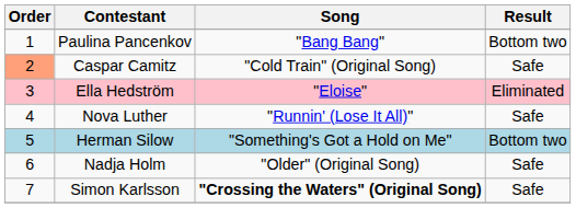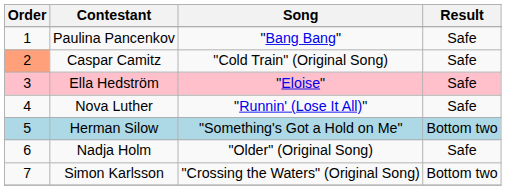Paulina Pancenkov | Result: Bottom two -> Safe
Ella Hedström | Result: Eliminated -> Safe
Simon Karlsson | Song: bold -> normal
Simon Karlsson | Result: Safe -> Bottom two
